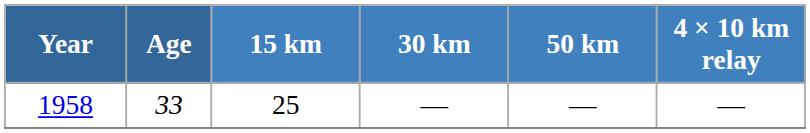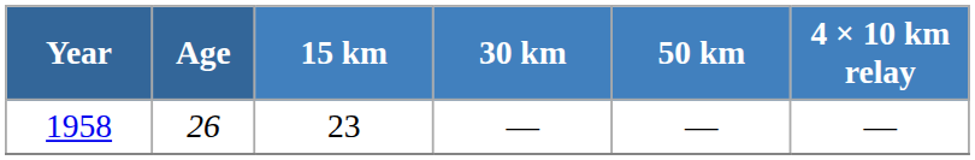1958 | Age: 33 -> 26
1958 | 15 km: 25 -> 23
